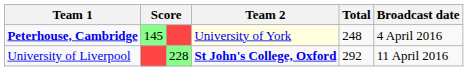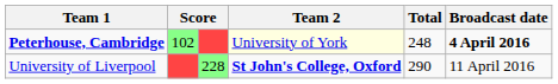Peterhouse, Cambridge | column 2: 145 -> 102
Peterhouse, Cambridge | Broadcast date: normal -> bold
University of Liverpool | Total: 292 -> 290
